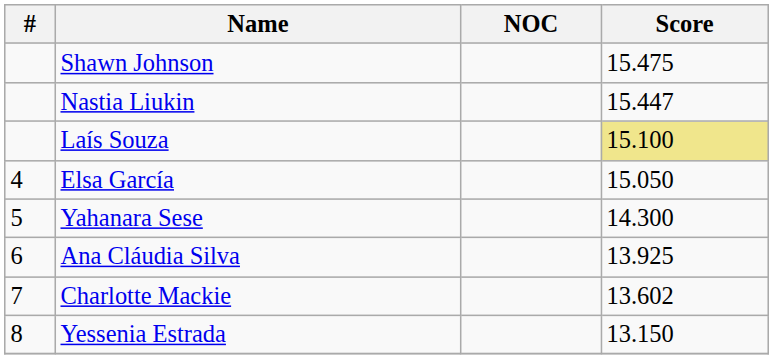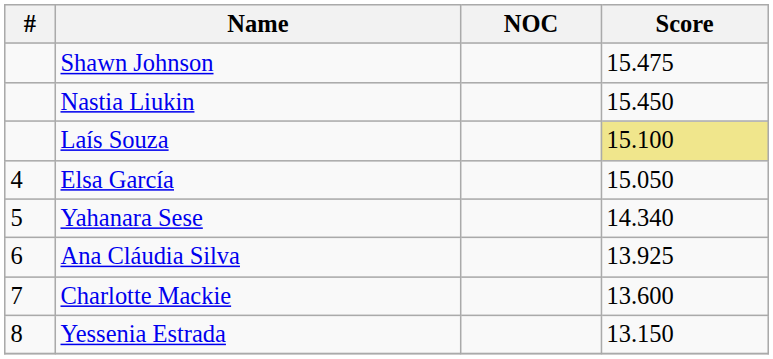Nastia Liukin | Score: 15.447 -> 15.450
Yahanara Sese | Score: 14.300 -> 14.340
Charlotte Mackie | Score: 13.602 -> 13.600
